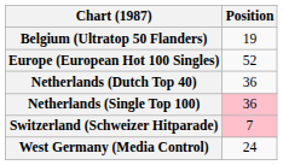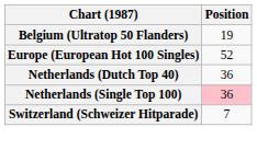Switzerland (Schweizer Hitparade) | Position: pink background -> no background
- row: West Germany (Media Control) | 24
